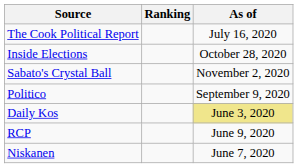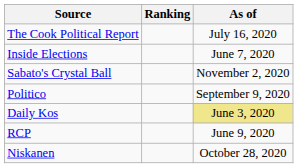Inside Elections | As of: October 28, 2020 -> June 7, 2020
Niskanen | As of: June 7, 2020 -> October 28, 2020
